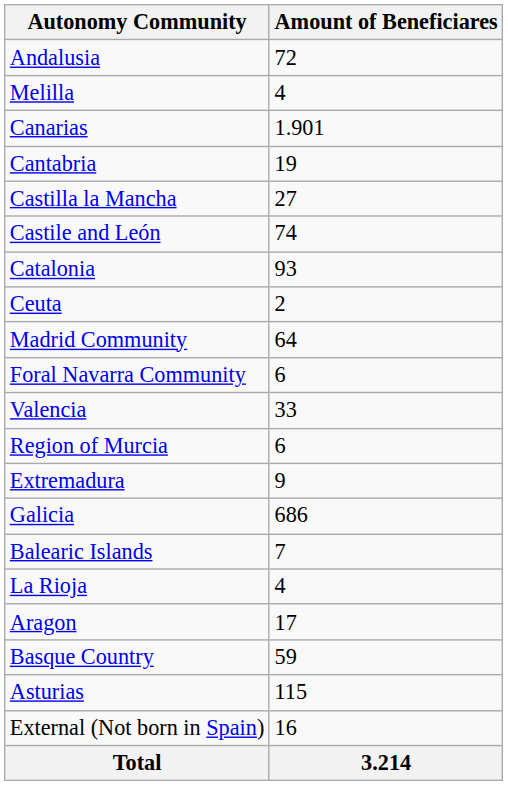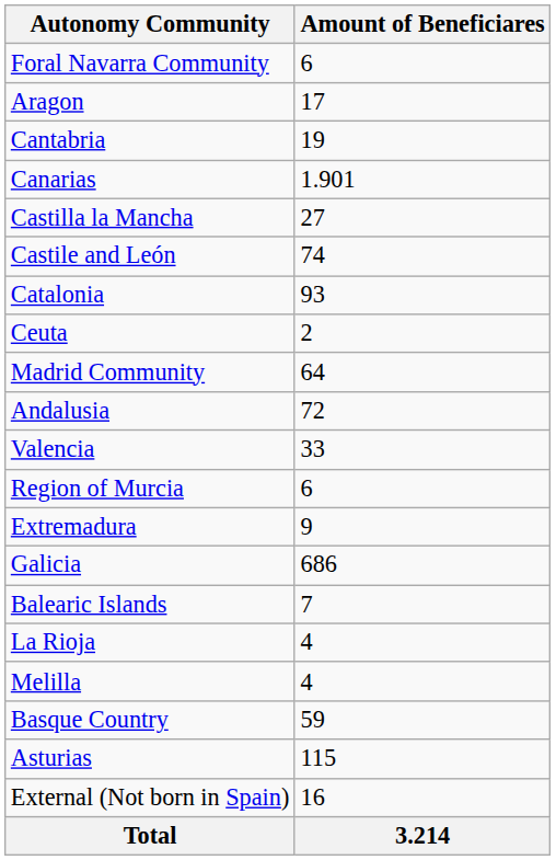rows swapped: Andalusia <-> Foral Navarra Community
rows swapped: Aragon <-> Melilla
rows swapped: Canarias <-> Cantabria
